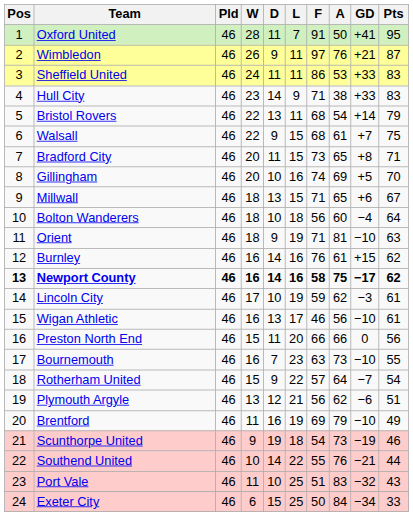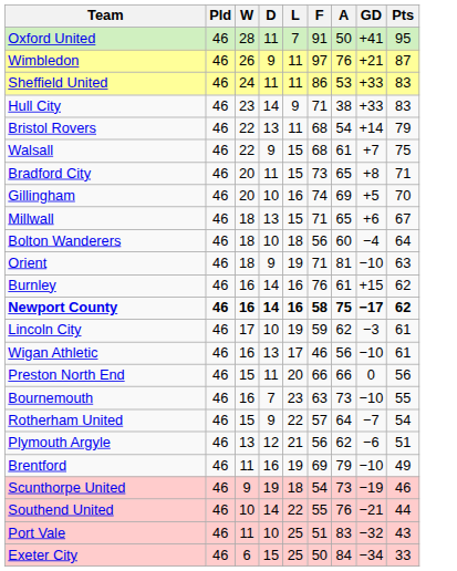- column: Pos | 1 | 2 | 3 | 4 | 5 | 6 | 7 | 8 | 9 | 10 | 11 | 12 | 13 | 14 | 15 | 16 | 17 | 18 | 19 | 20 | 21 | 22 | 23 | 24
